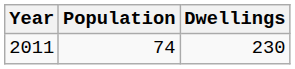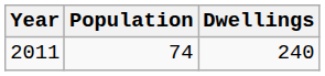2011 | Dwellings: 230 -> 240
